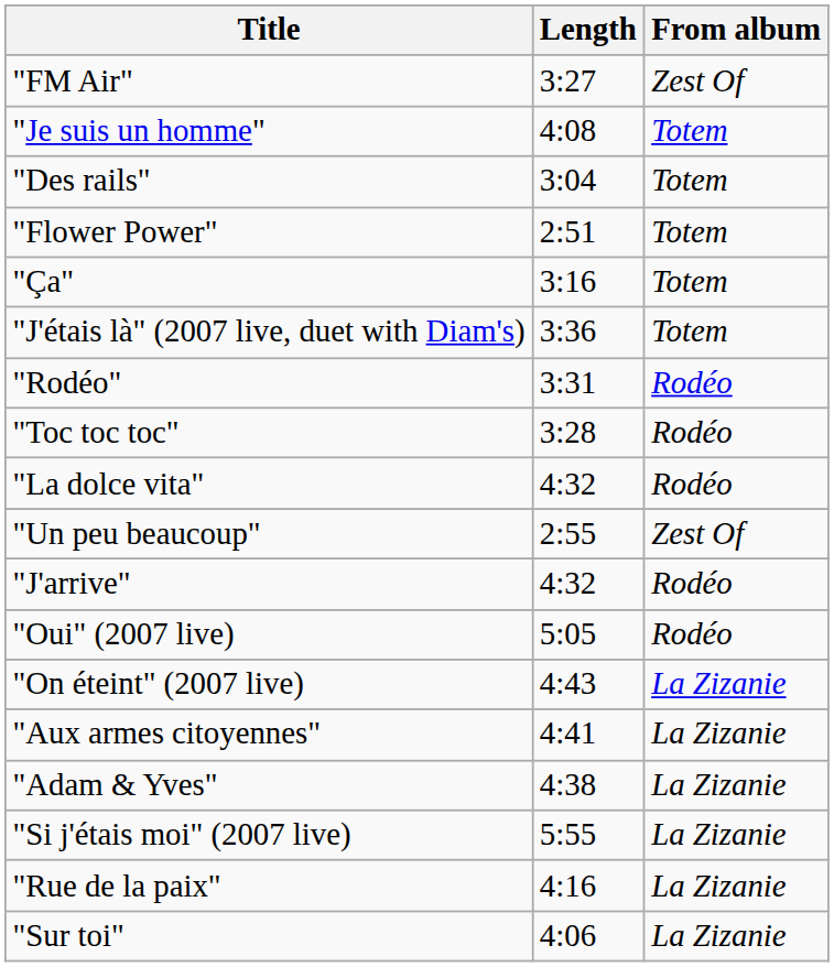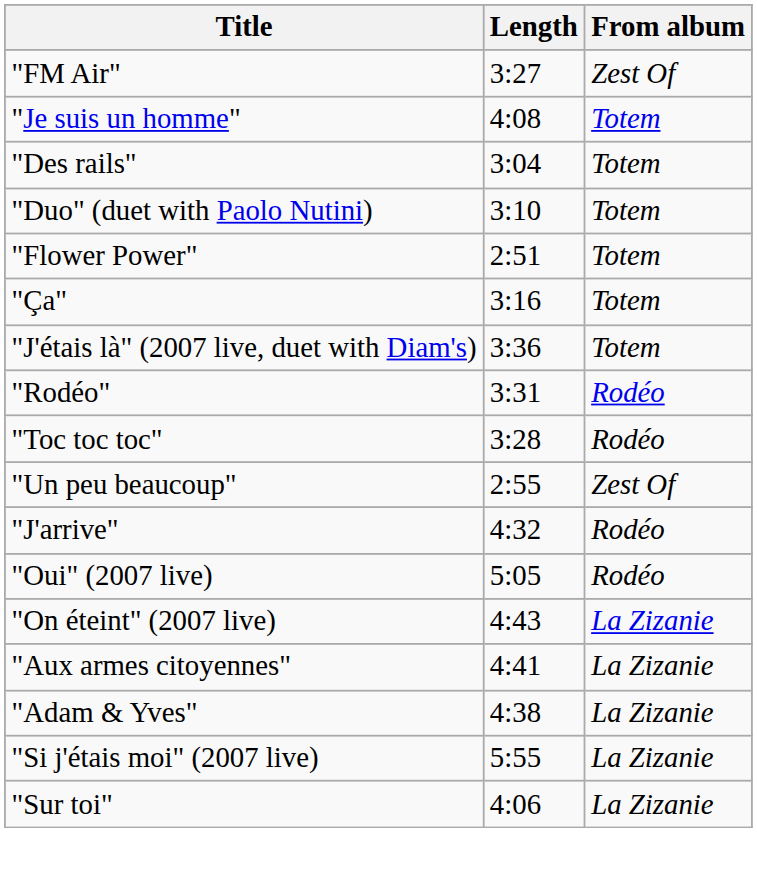+ row: "Duo" (duet with Paolo Nutini) | 3:10 | Totem
- row: "La dolce vita" | 4:32 | Rodéo
- row: "Rue de la paix" | 4:16 | La Zizanie
